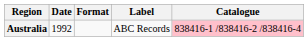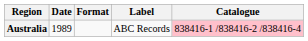Australia | Date: 1992 -> 1989
